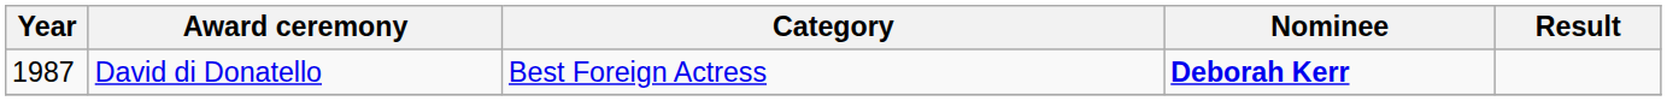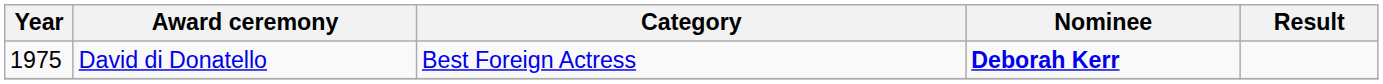David di Donatello | Year: 1987 -> 1975
